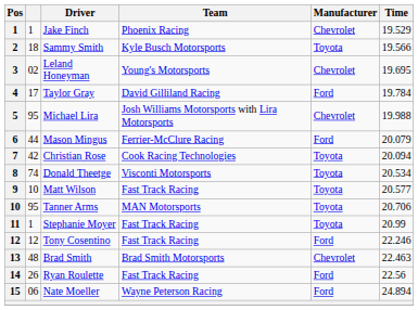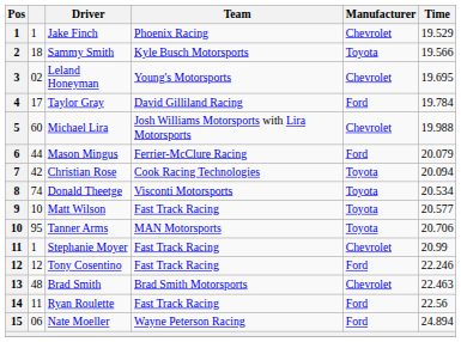Michael Lira | column 2: 95 -> 60
Stephanie Moyer | Manufacturer: Toyota -> Chevrolet
Ryan Roulette | column 2: 26 -> 11
